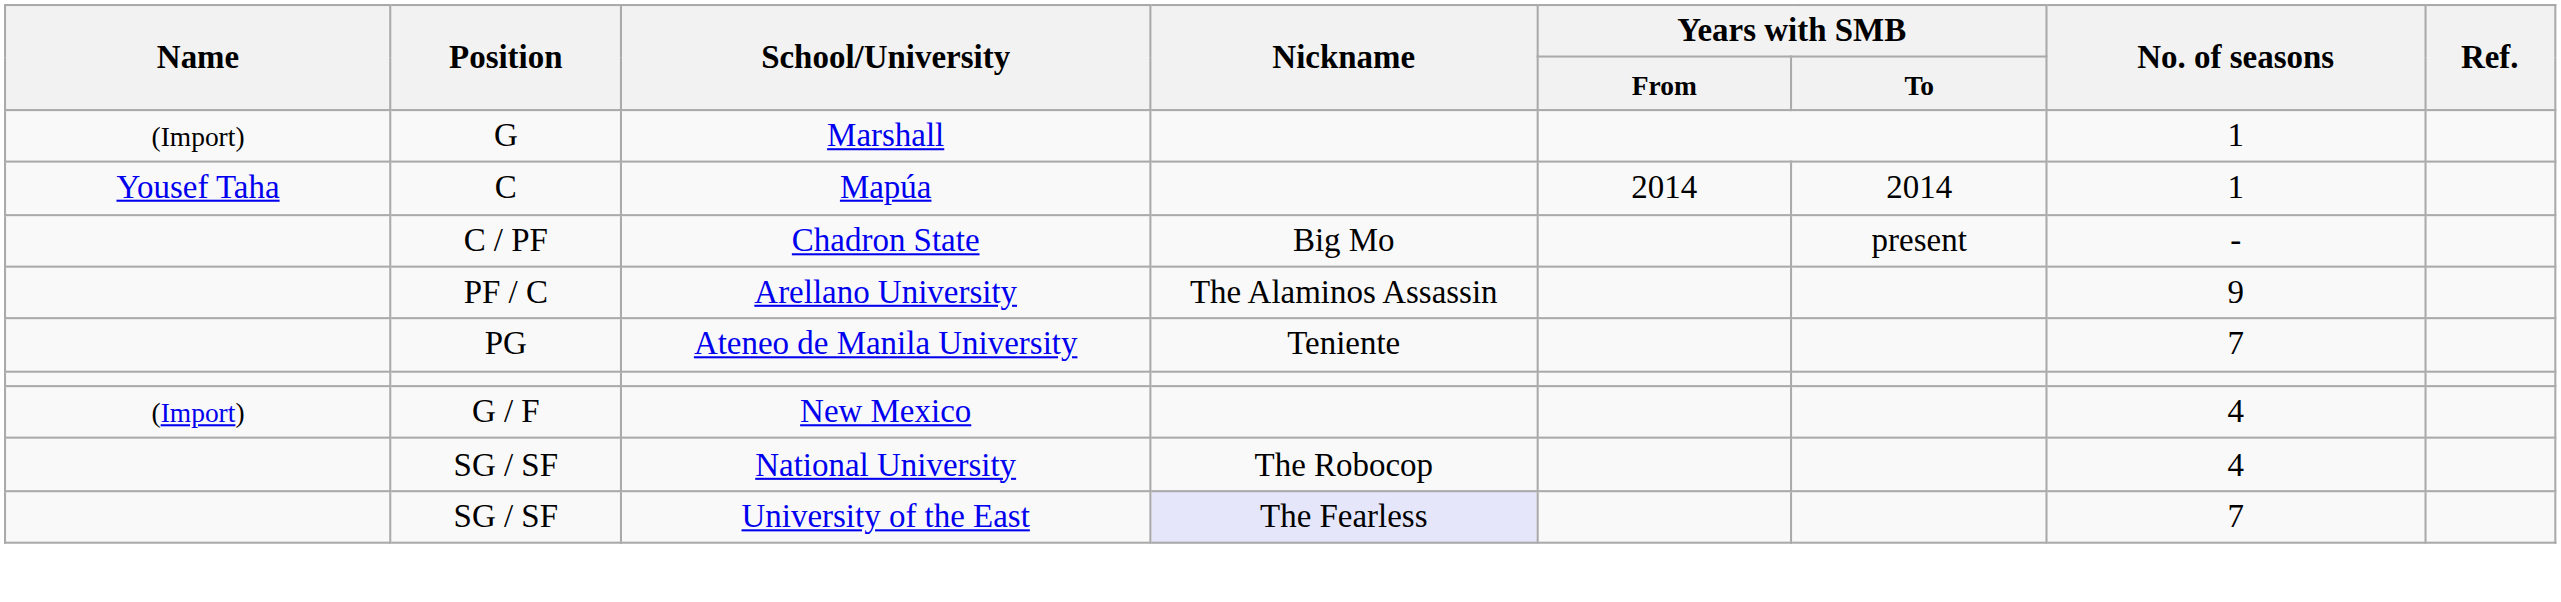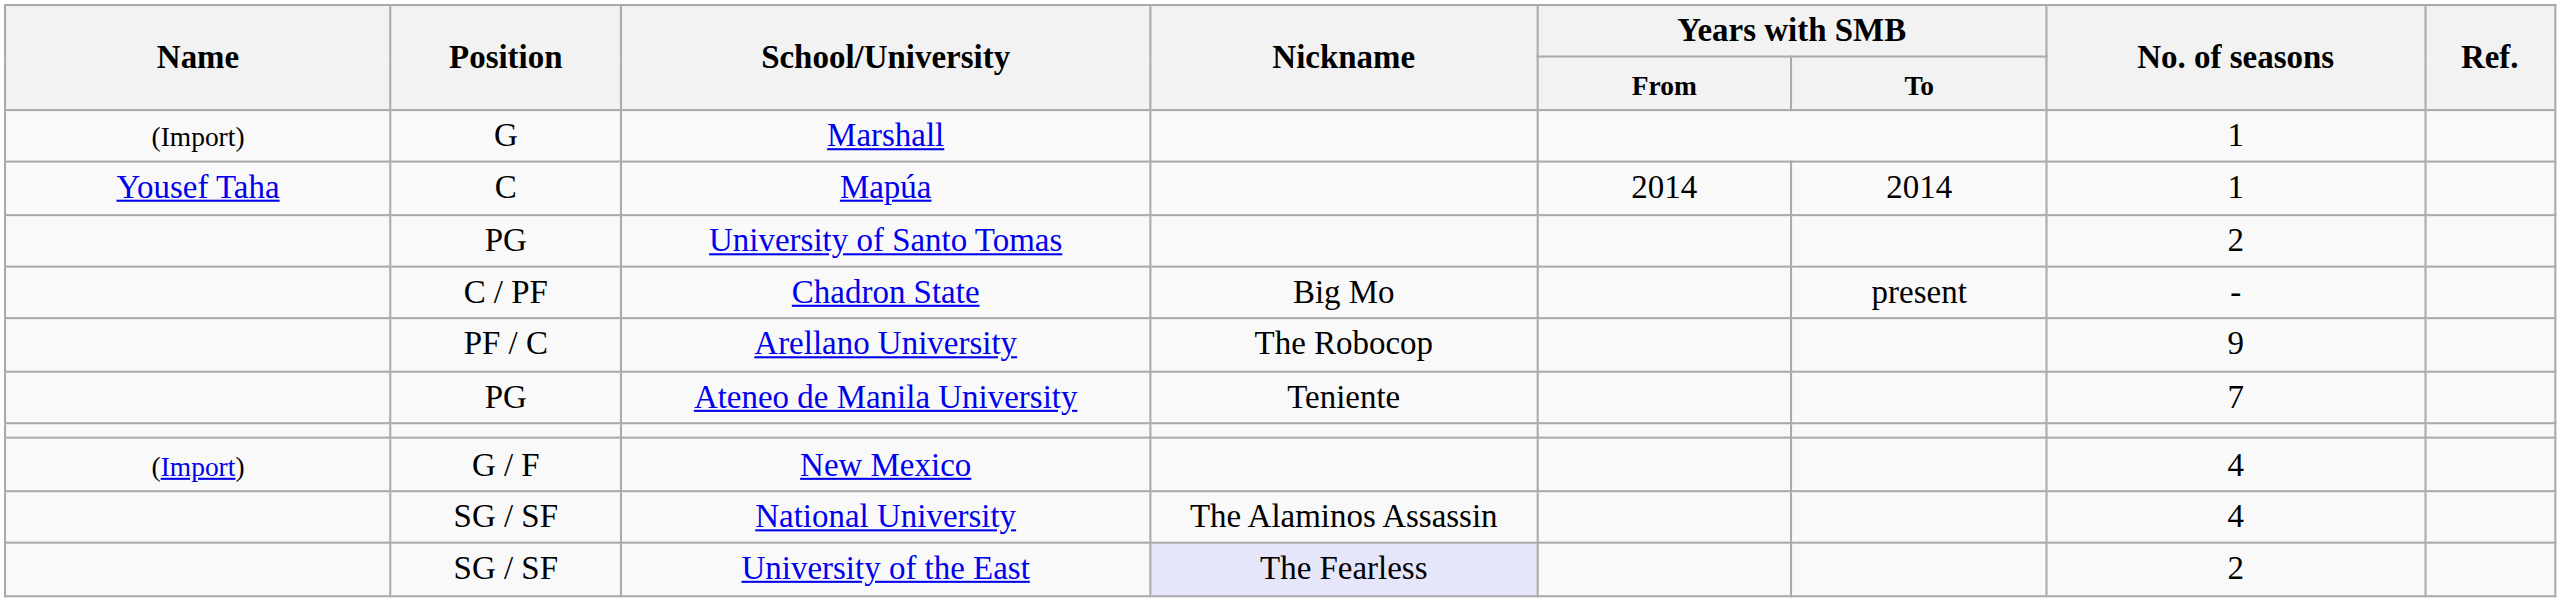+ row: PG | University of Santo Tomas | 2
Arellano University | Nickname: The Alaminos Assassin -> The Robocop
National University | Nickname: The Robocop -> The Alaminos Assassin
University of the East | No. of seasons: 7 -> 2
